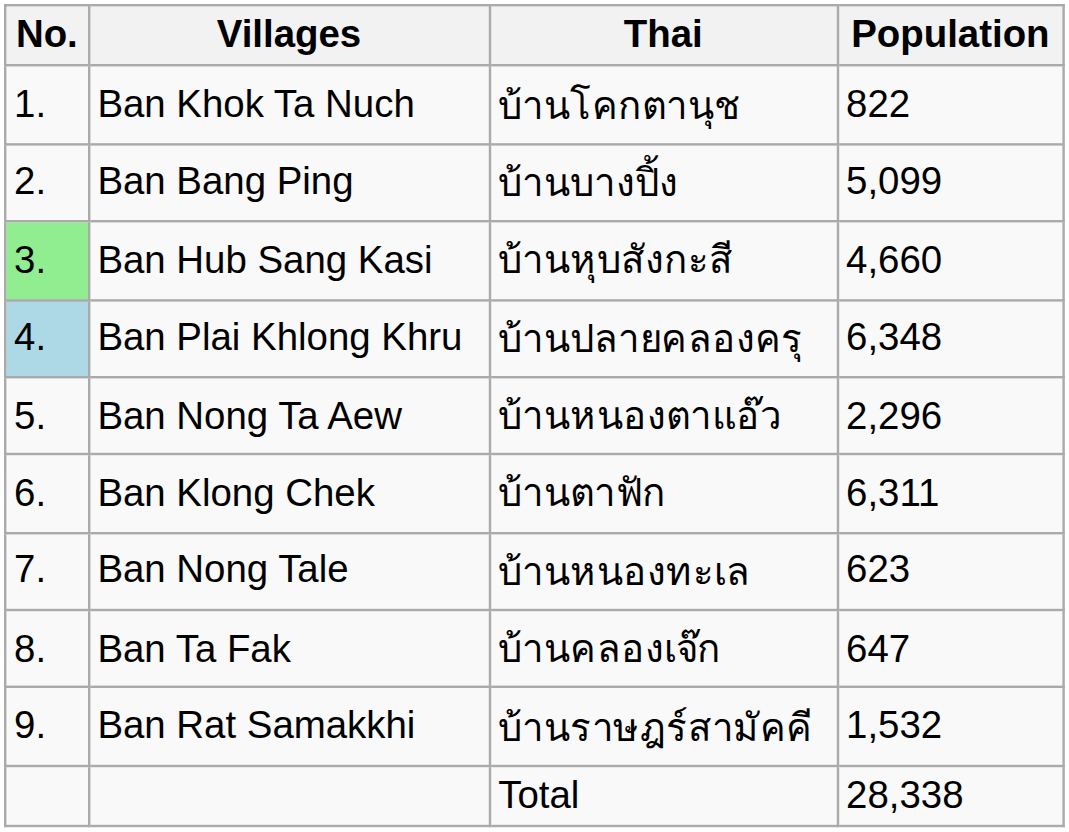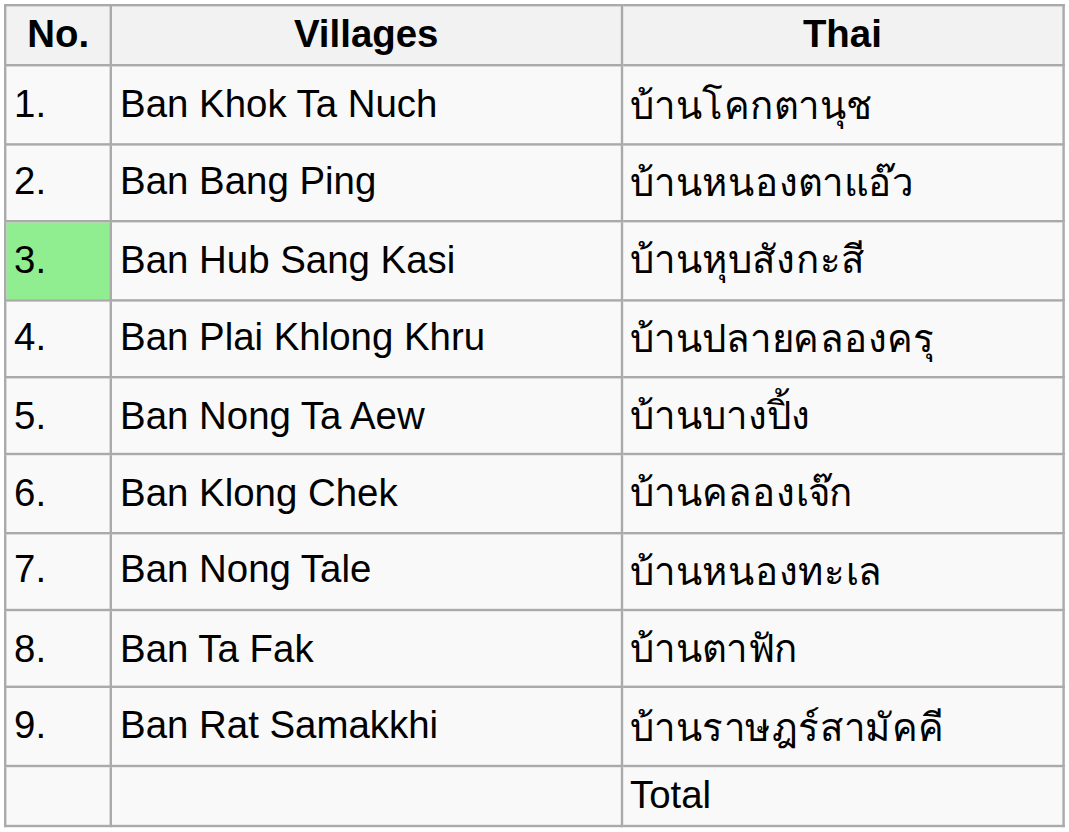- column: Population | 822 | 5,099 | 4,660 | 6,348 | 2,296 | 6,311 | 623 | 647 | 1,532 | 28,338
Ban Bang Ping | Thai: บ้านบางปิ้ง -> บ้านหนองตาแอ๊ว
Ban Plai Khlong Khru | No.: lightblue background -> no background
Ban Nong Ta Aew | Thai: บ้านหนองตาแอ๊ว -> บ้านบางปิ้ง
Ban Klong Chek | Thai: บ้านตาฟัก -> บ้านคลองเจ๊ก
Ban Ta Fak | Thai: บ้านคลองเจ๊ก -> บ้านตาฟัก
